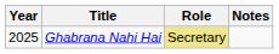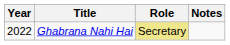Ghabrana Nahi Hai | Year: 2025 -> 2022
